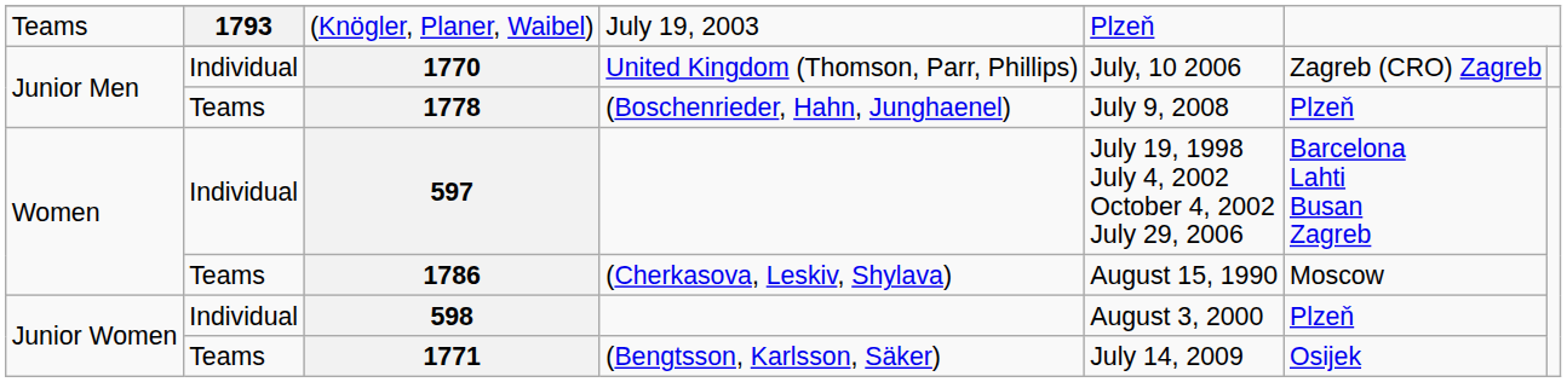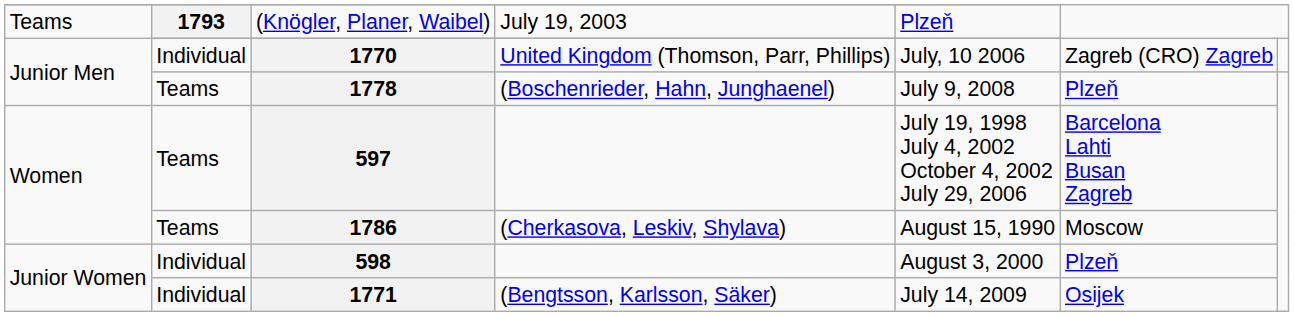597 | column 2: Individual -> Teams
1771 | column 2: Teams -> Individual
